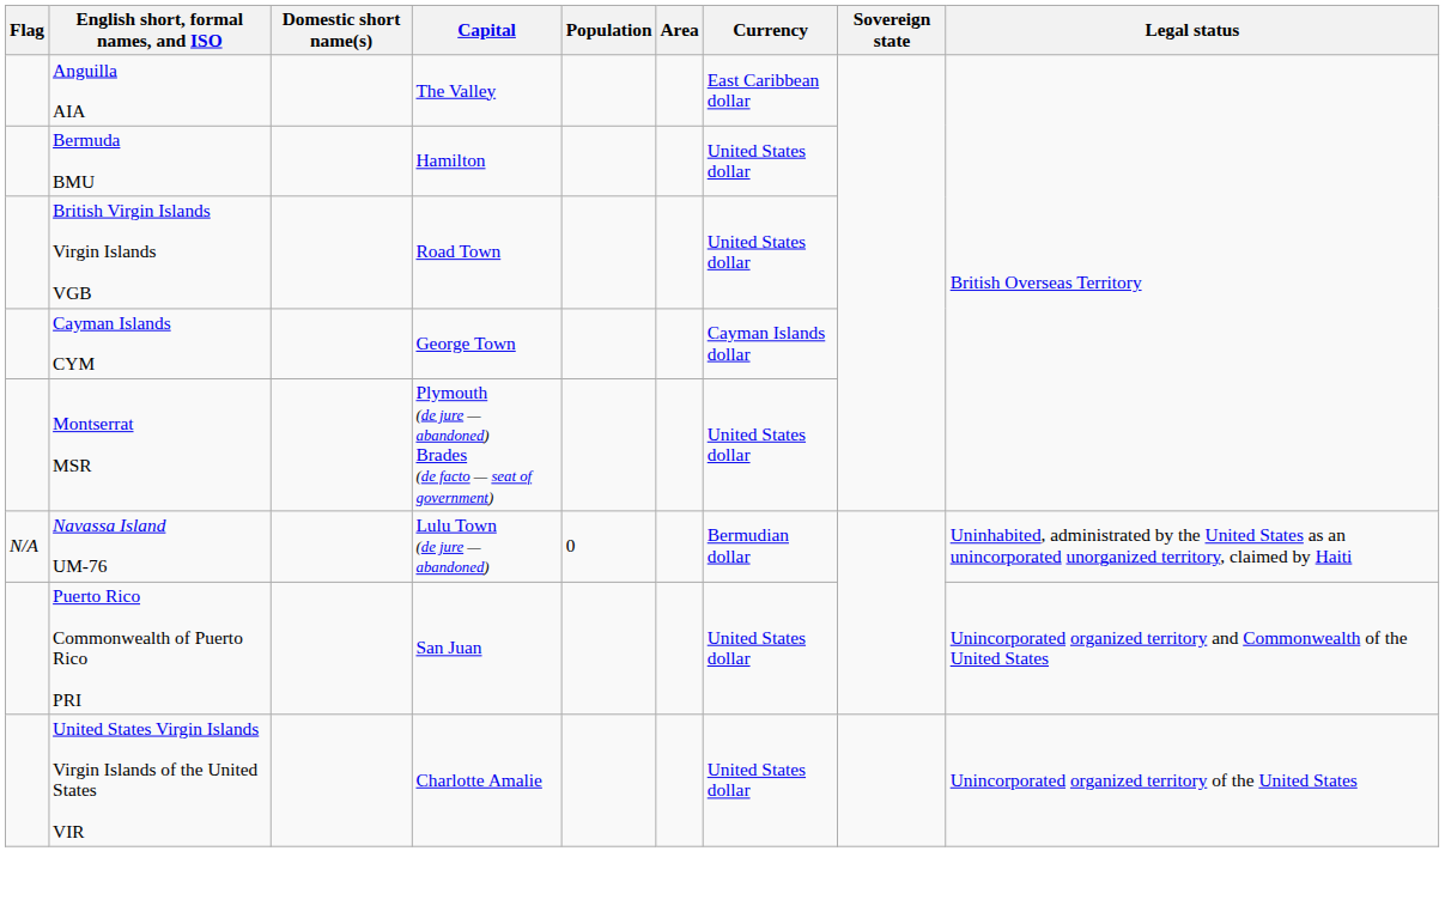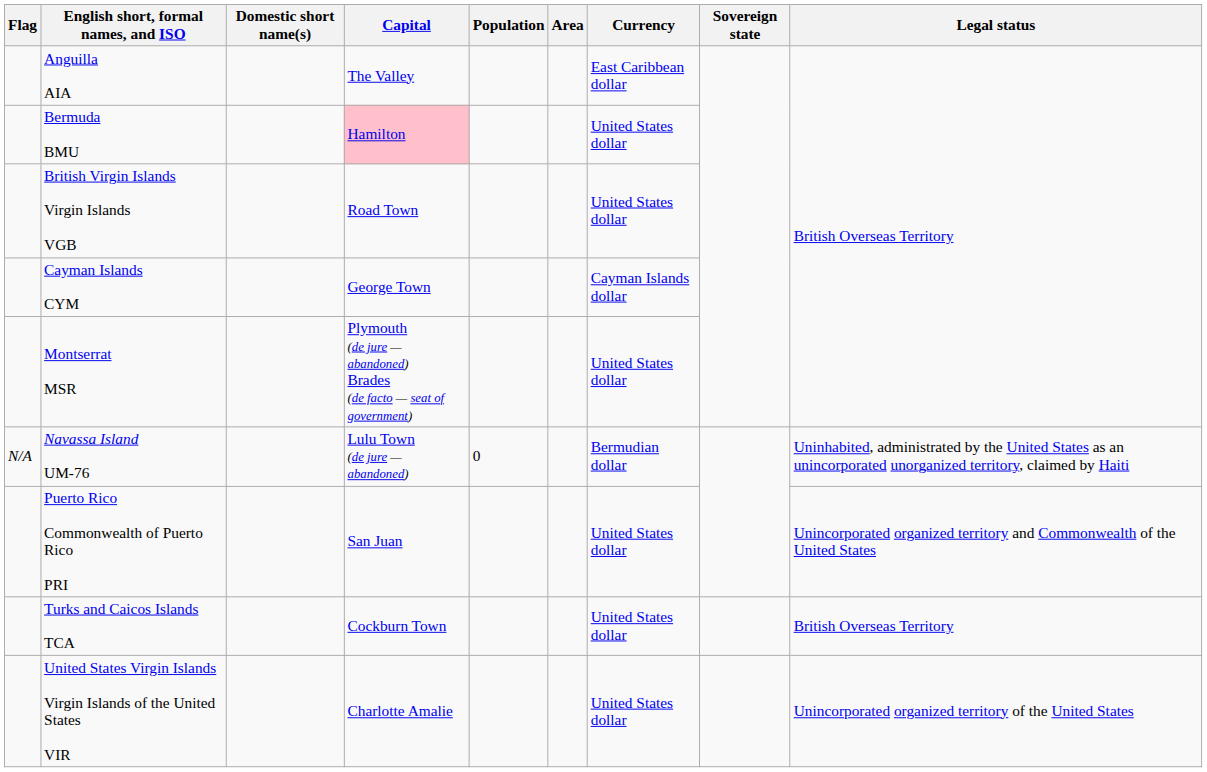Bermuda BMU | Capital: no background -> pink background
+ row: Turks and Caicos Islands TCA | Cockburn Town | United States dollar | British Overseas Territory
